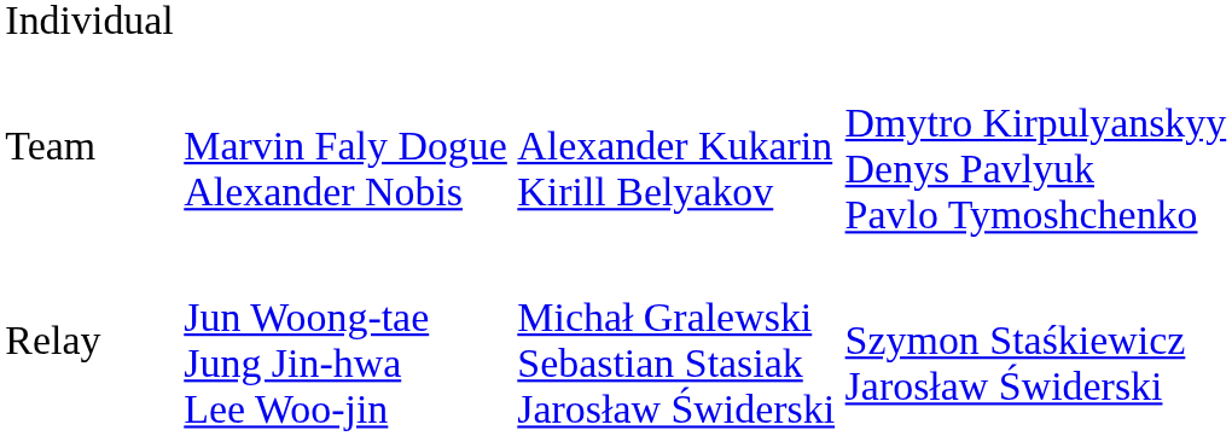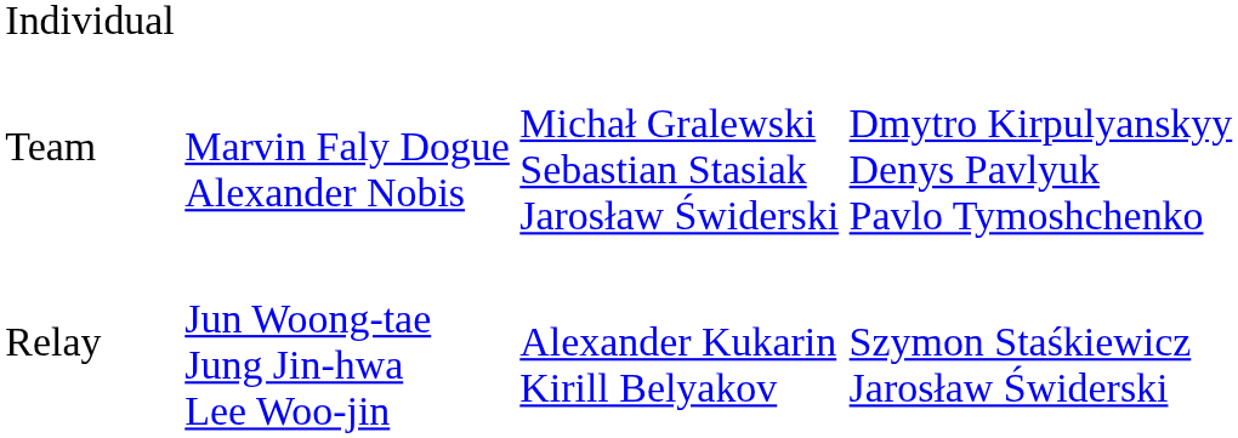Team | column 3: Alexander Kukarin Kirill Belyakov -> Michał Gralewski Sebastian Stasiak Jarosław Świderski
Relay | column 3: Michał Gralewski Sebastian Stasiak Jarosław Świderski -> Alexander Kukarin Kirill Belyakov
